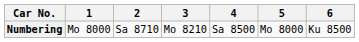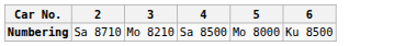- column: 1 | Mo 8000
